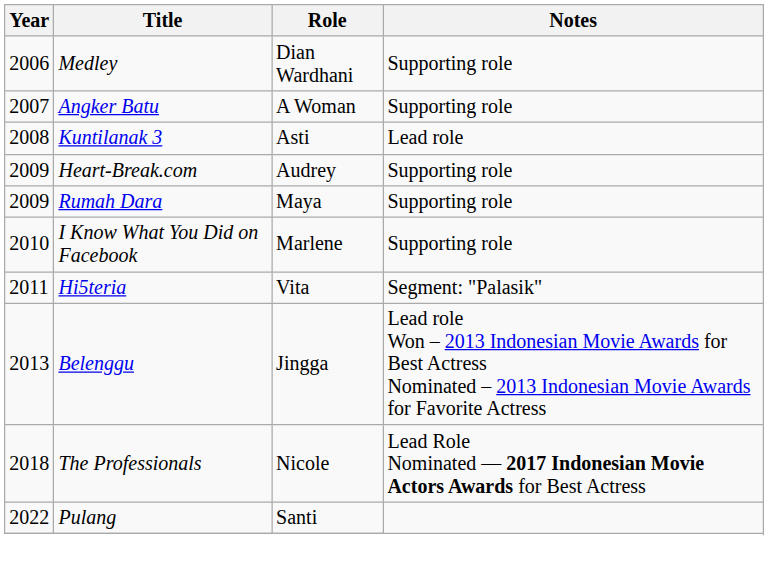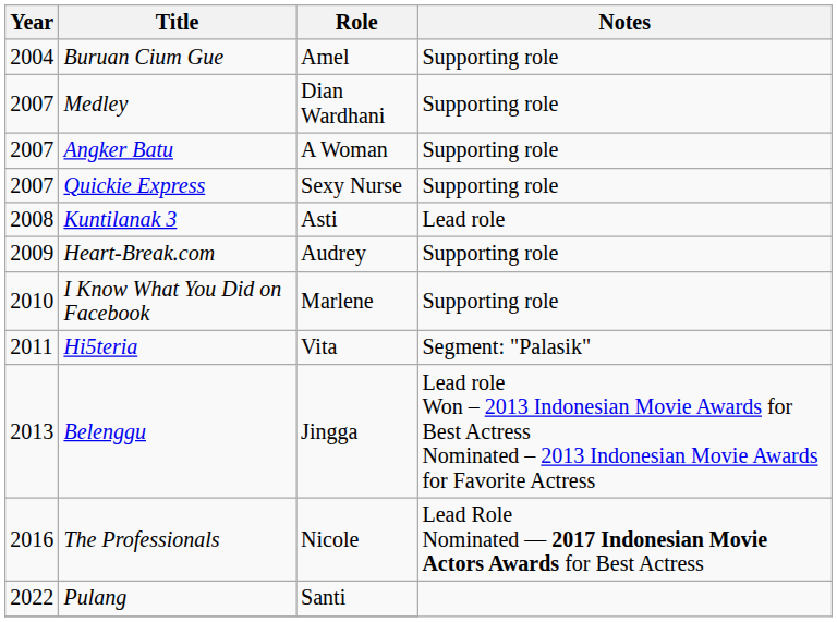+ row: 2004 | Buruan Cium Gue | Amel | Supporting role
Medley | Year: 2006 -> 2007
+ row: 2007 | Quickie Express | Sexy Nurse | Supporting role
- row: 2009 | Rumah Dara | Maya | Supporting role
The Professionals | Year: 2018 -> 2016
